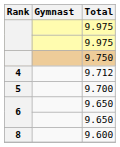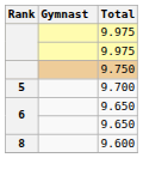- row: 4 | 9.712
